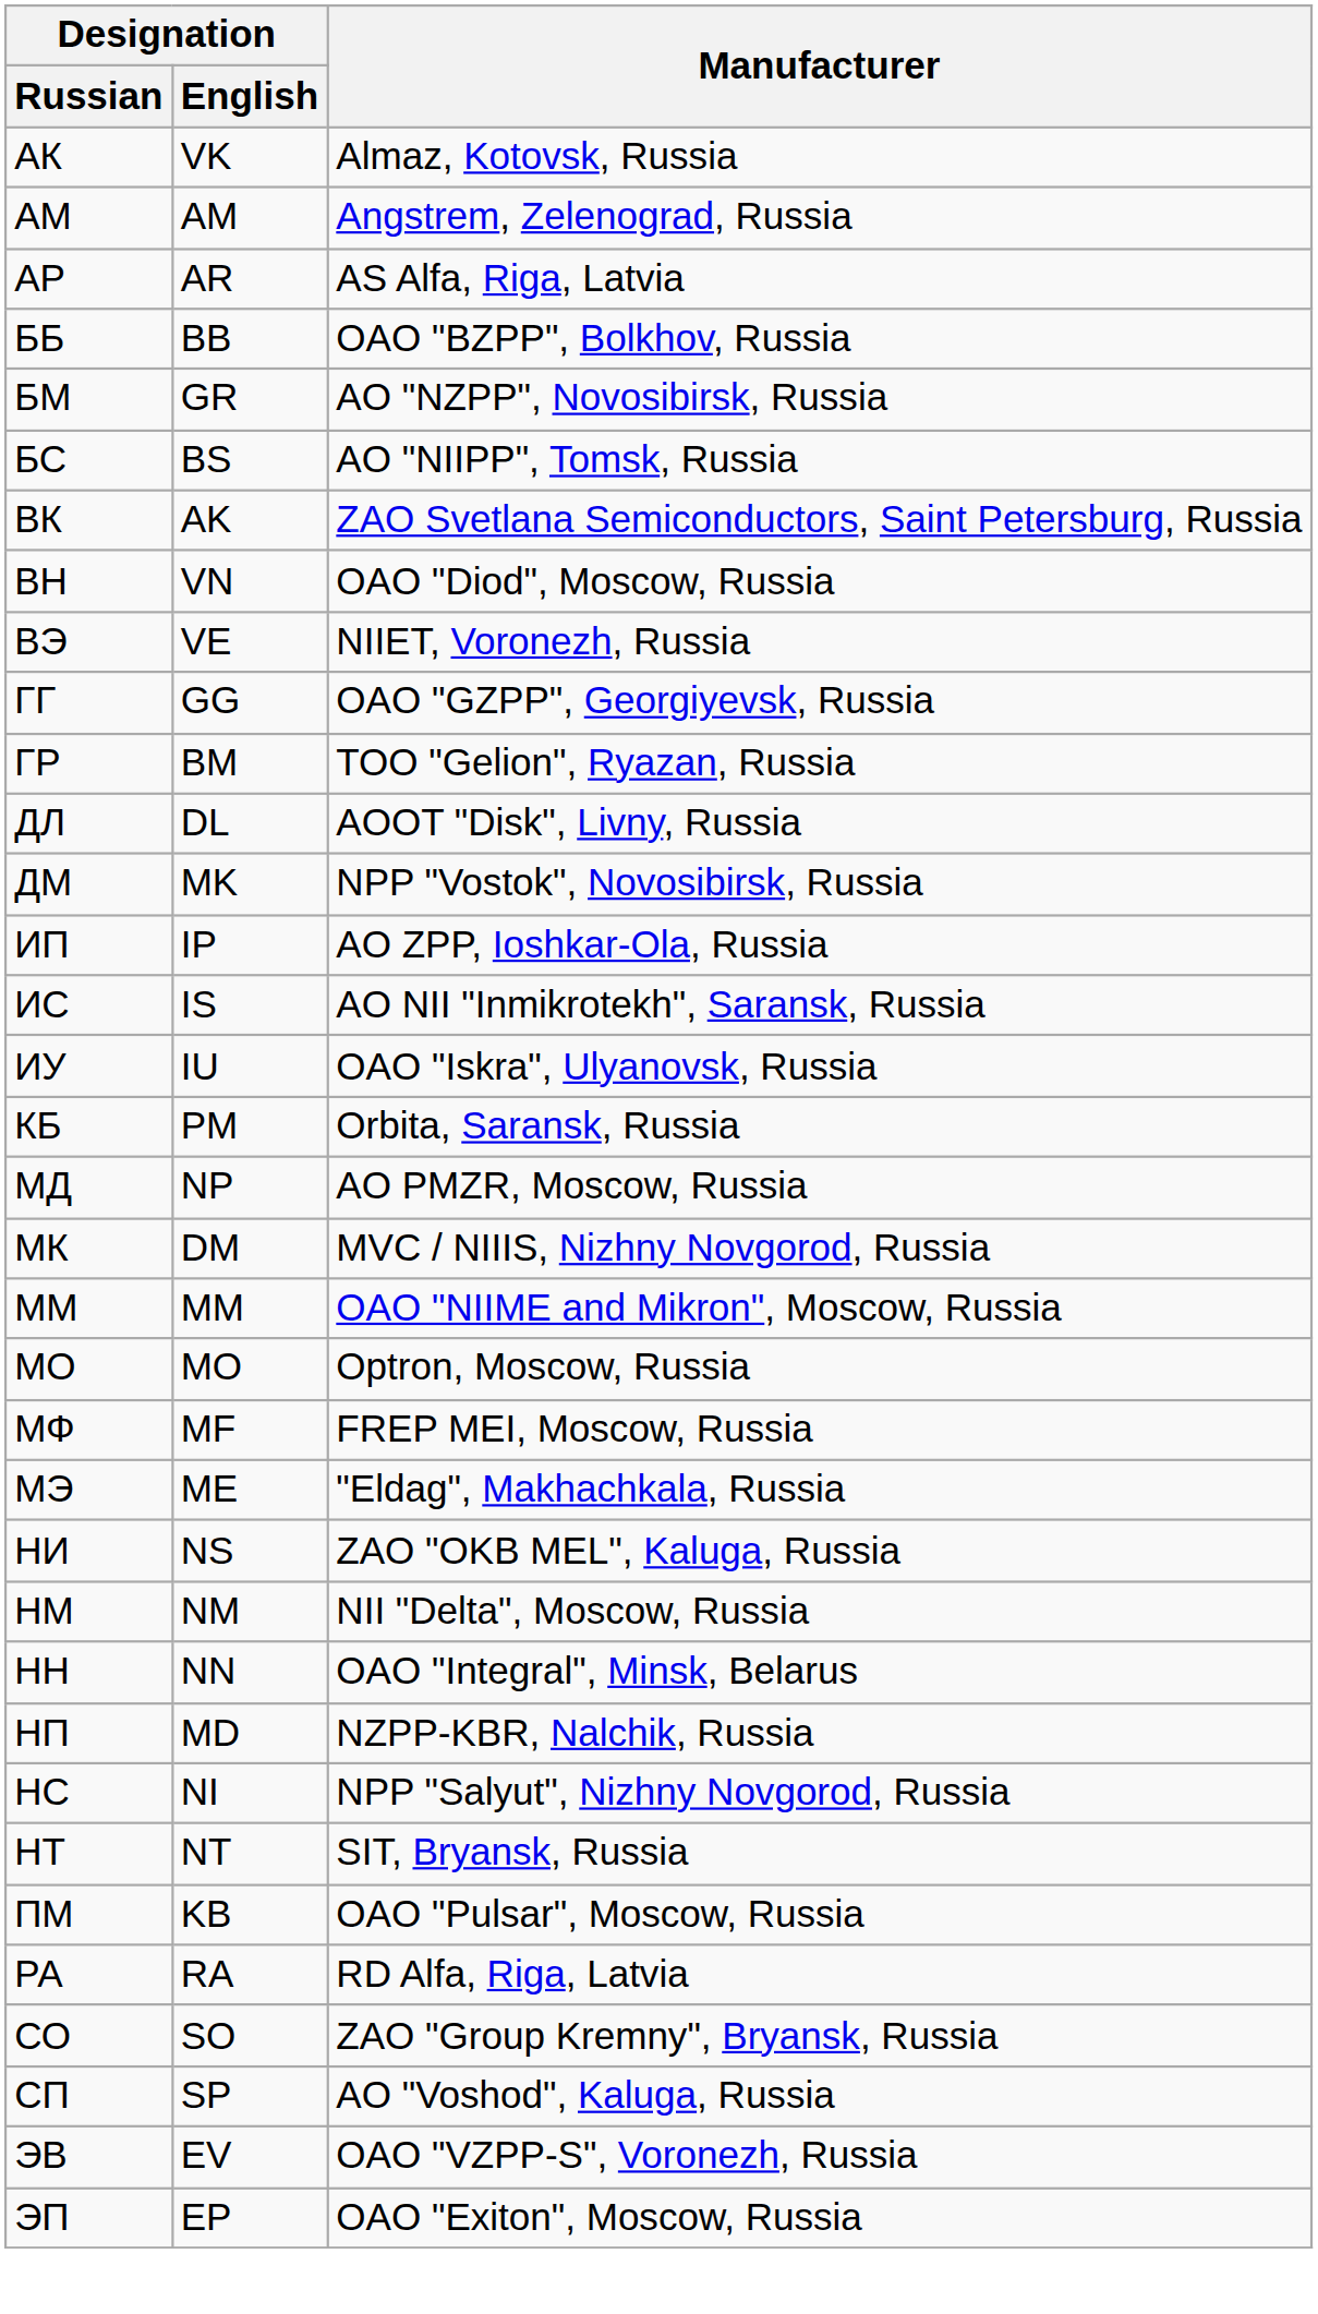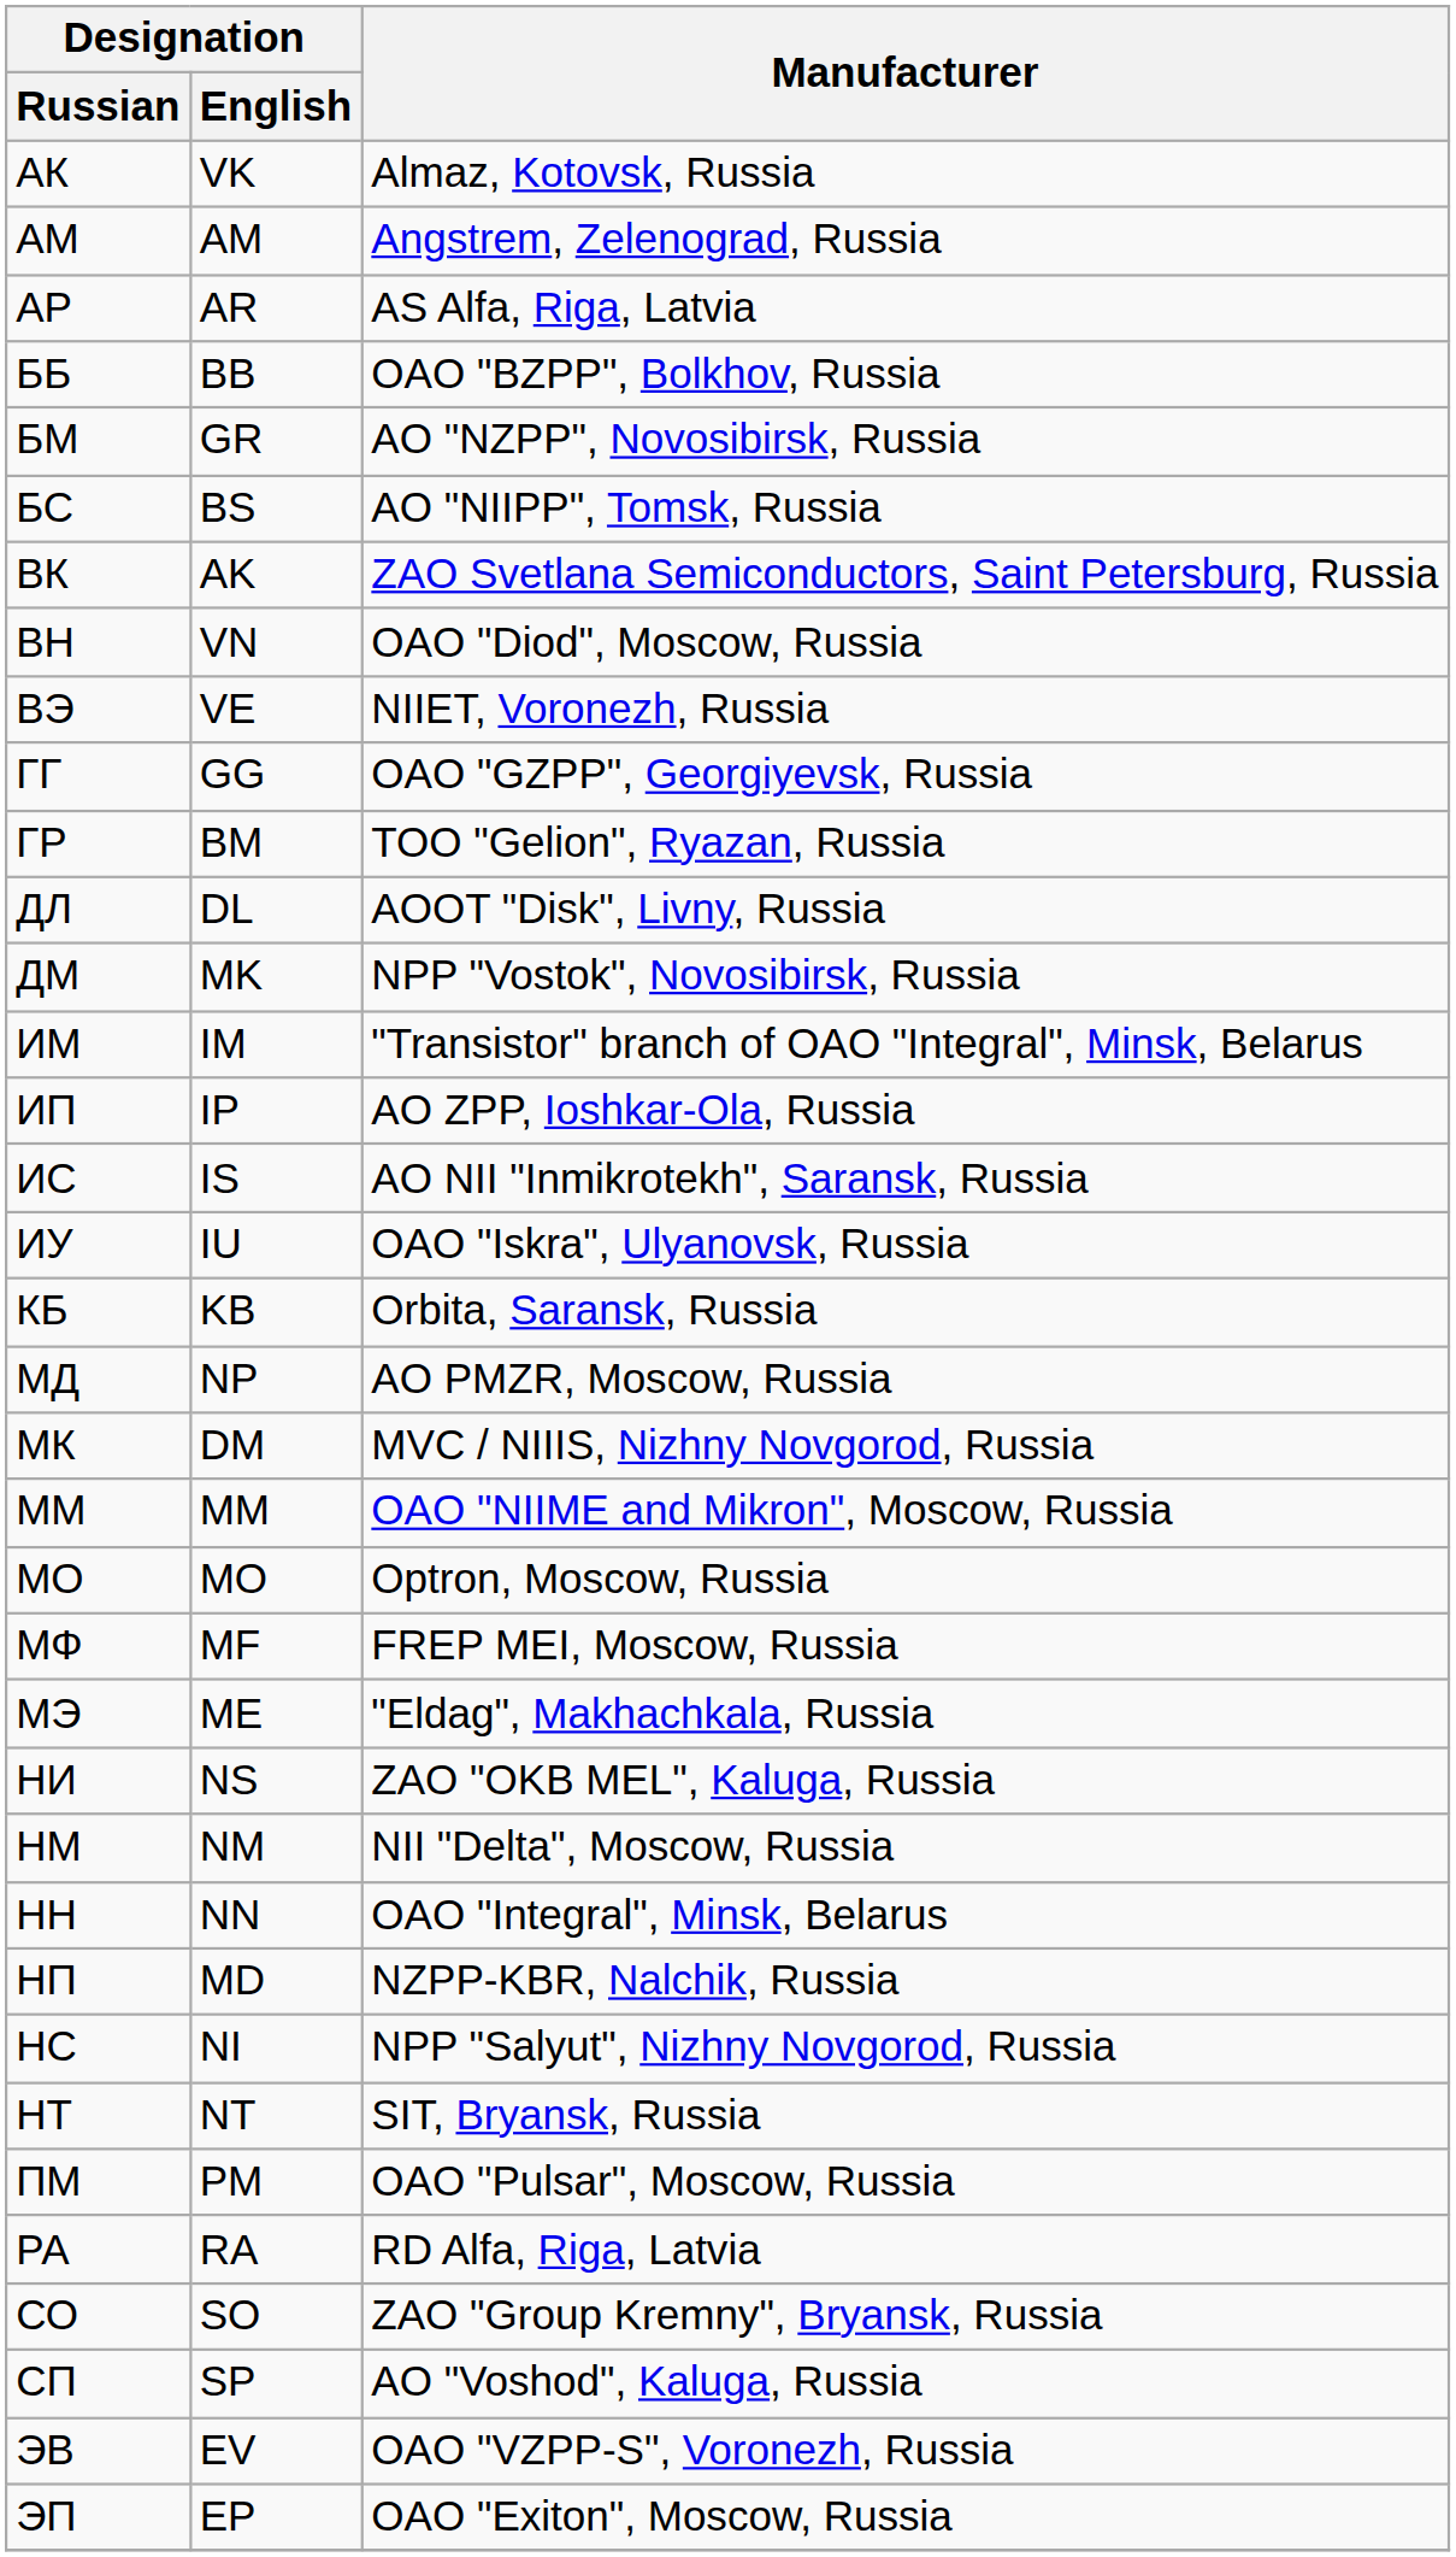+ row: ИМ | IM | "Transistor" branch of OAO "Integral", Minsk, Belarus
КБ | Designation / English: PM -> KB
ПМ | Designation / English: KB -> PM
